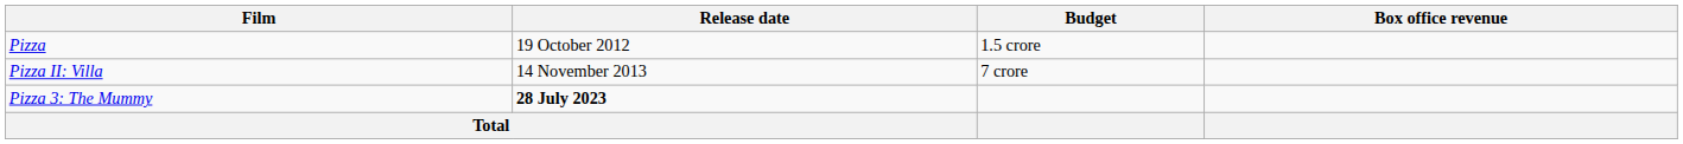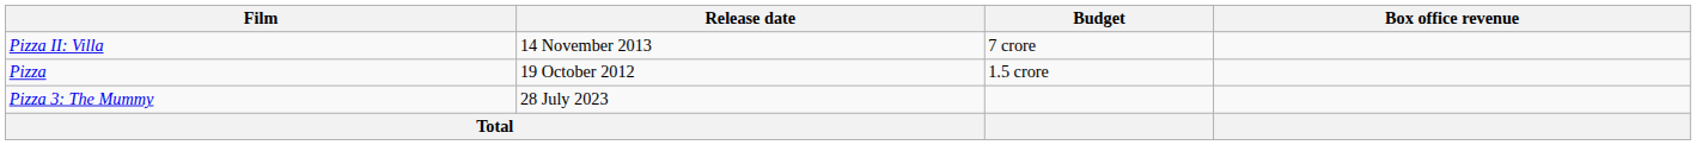rows swapped: Pizza <-> Pizza II: Villa
Pizza 3: The Mummy | Release date: bold -> normal
